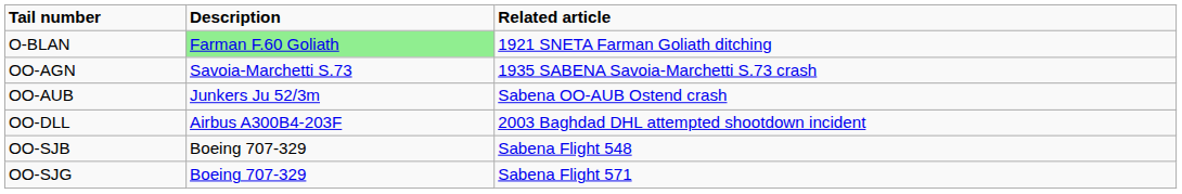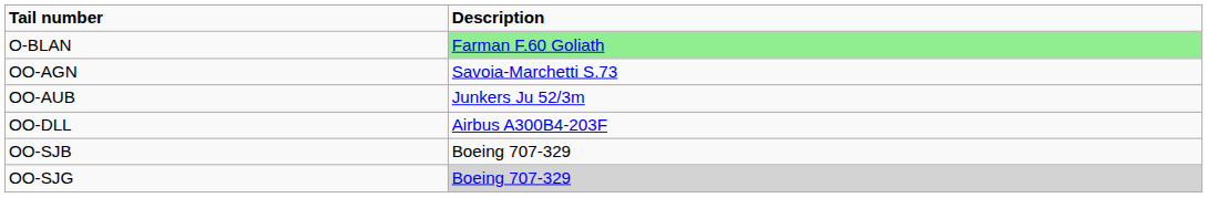- column: Related article | 1921 SNETA Farman Goliath ditching | 1935 SABENA Savoia-Marchetti S.73 crash | Sabena OO-AUB Ostend crash | 2003 Baghdad DHL attempted shootdown incident | Sabena Flight 548 | Sabena Flight 571
OO-SJG | Description: no background -> lightgrey background
